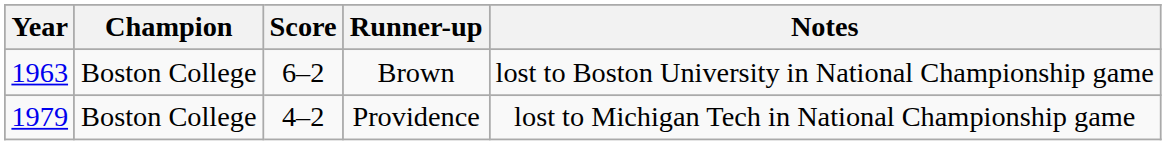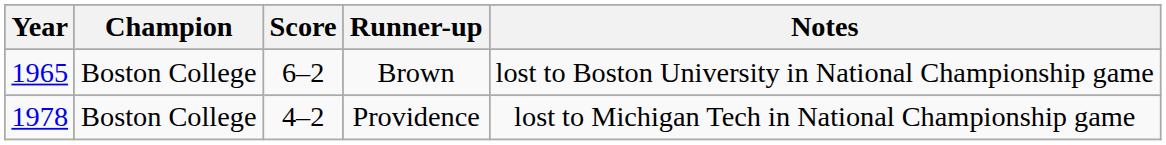Brown | Year: 1963 -> 1965
Providence | Year: 1979 -> 1978
